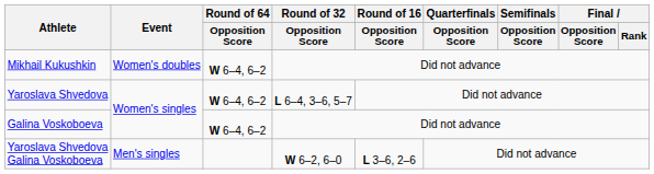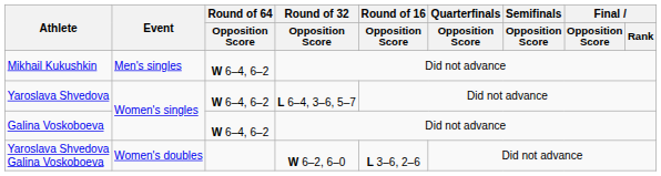Mikhail Kukushkin | Event: Women's doubles -> Men's singles
Yaroslava Shvedova Galina Voskoboeva | Event: Men's singles -> Women's doubles
